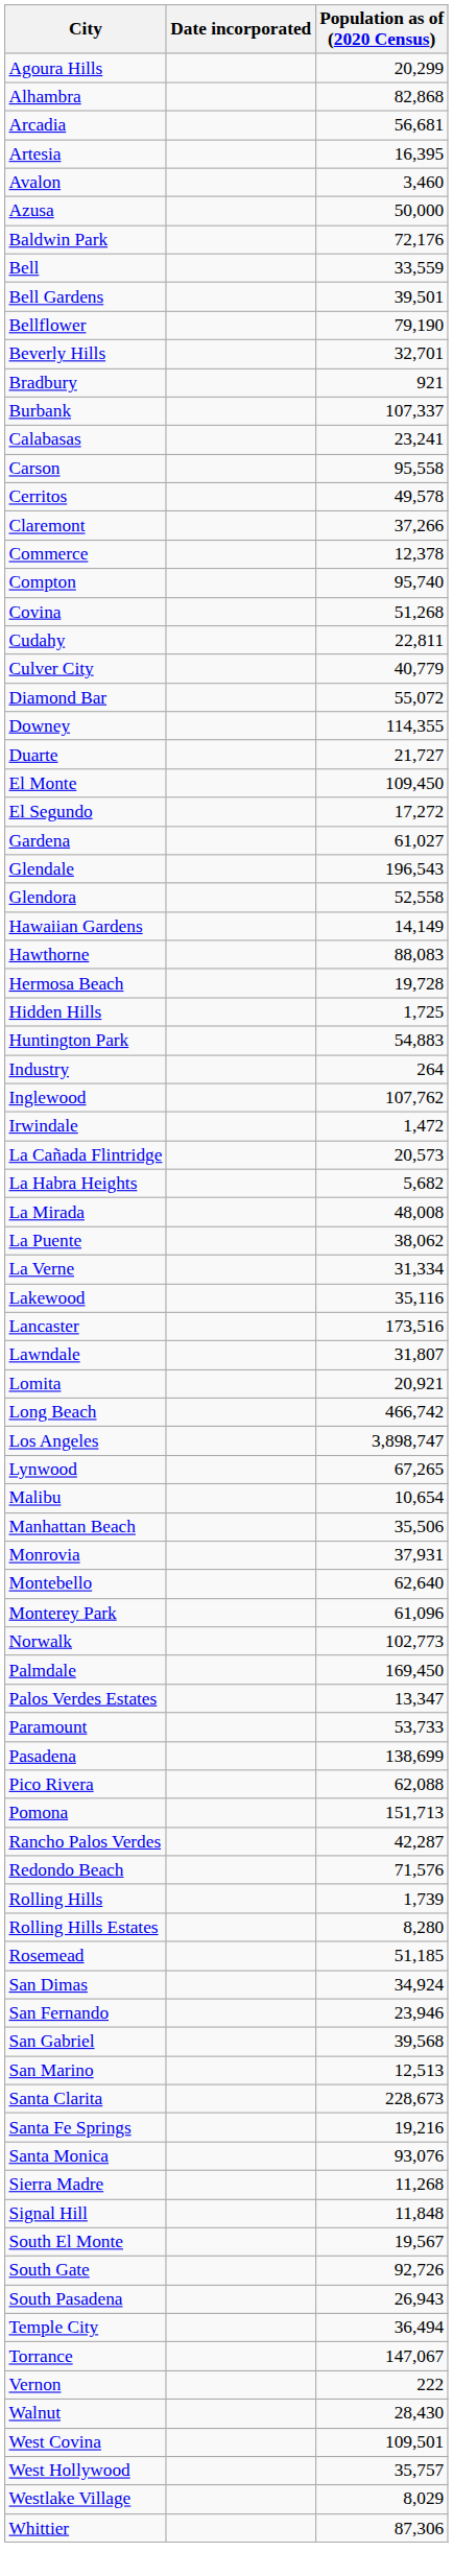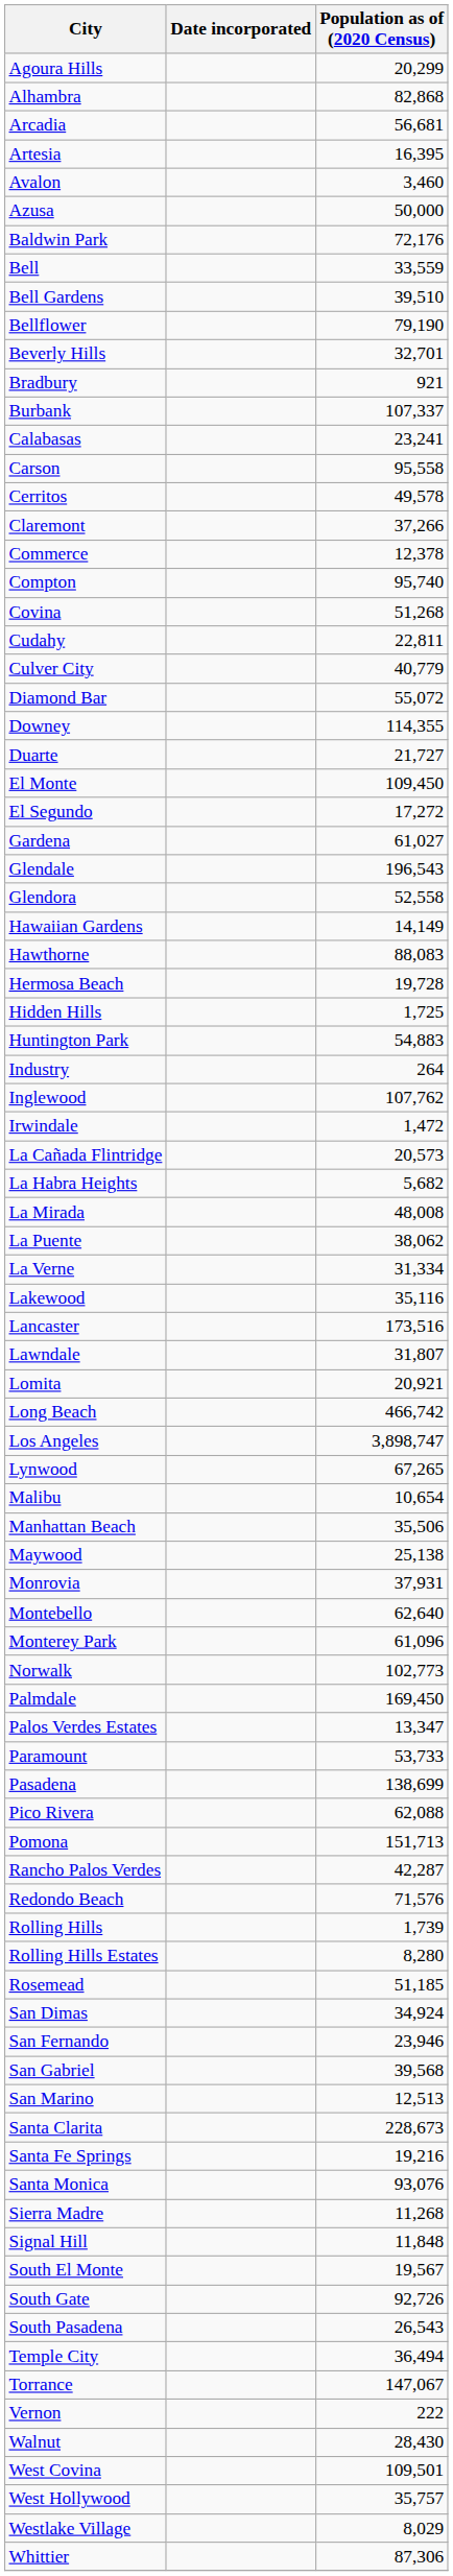Bell Gardens | Population as of (2020 Census): 39,501 -> 39,510
+ row: Maywood | 25,138
South Pasadena | Population as of (2020 Census): 26,943 -> 26,543
